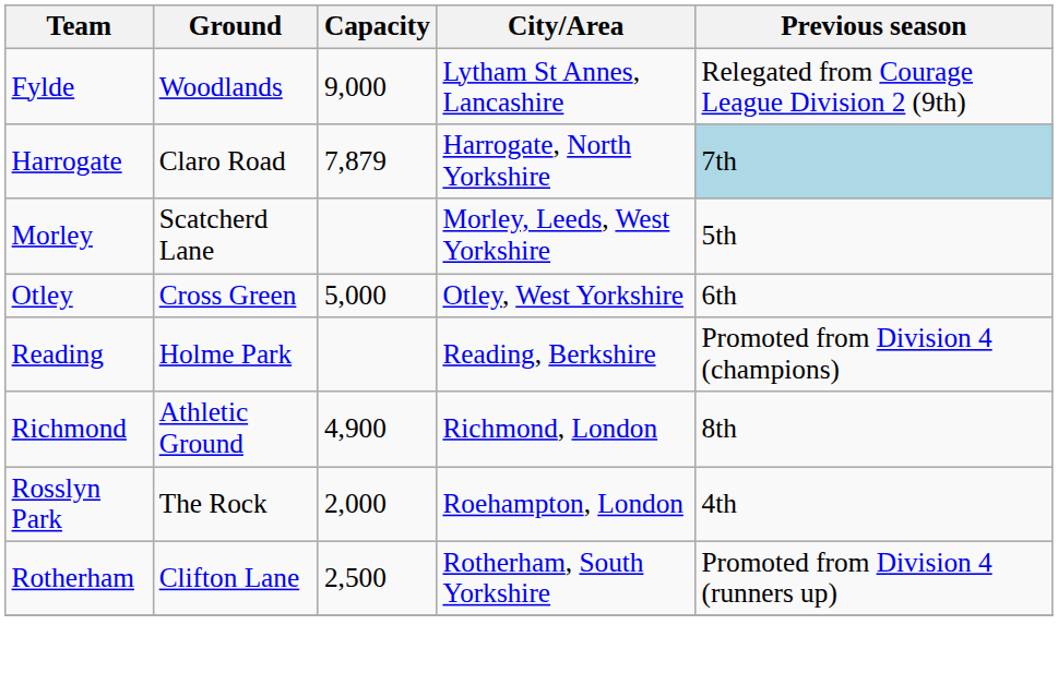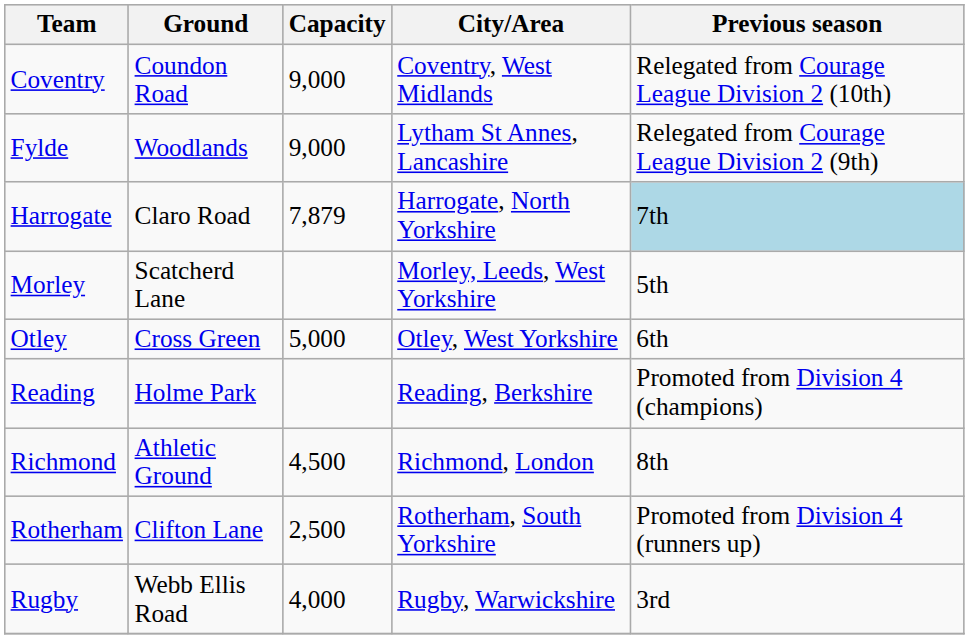+ row: Coventry | Coundon Road | 9,000 | Coventry, West Midlands | Relegated from Courage League Division 2 (10th)
Richmond | Capacity: 4,900 -> 4,500
- row: Rosslyn Park | The Rock | 2,000 | Roehampton, London | 4th
+ row: Rugby | Webb Ellis Road | 4,000 | Rugby, Warwickshire | 3rd
